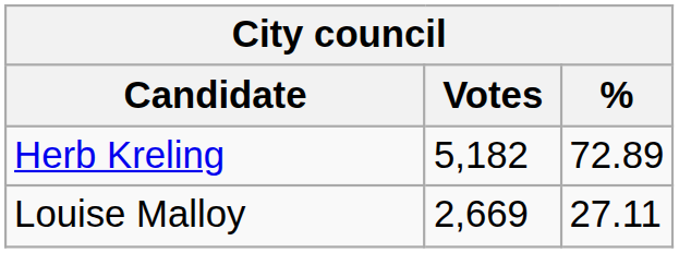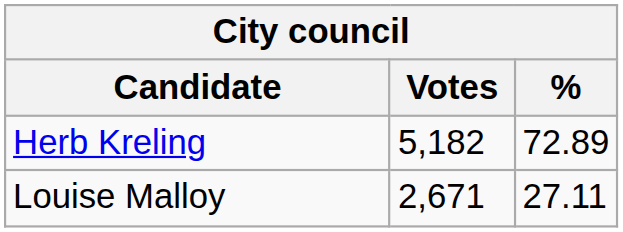Louise Malloy | Votes: 2,669 -> 2,671
